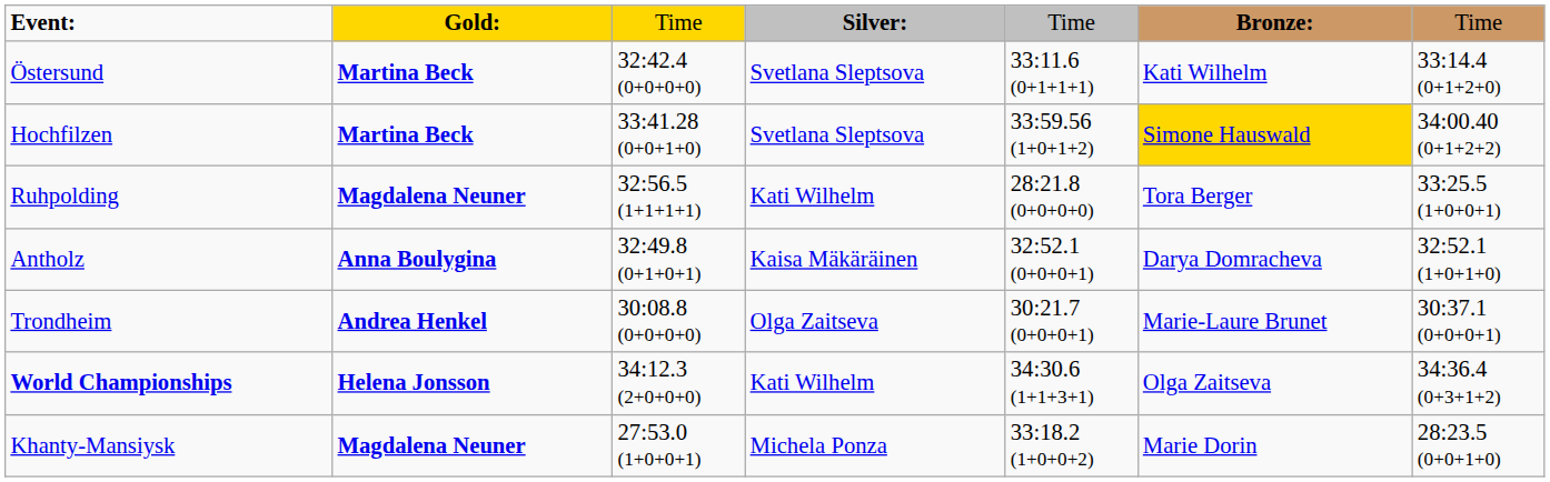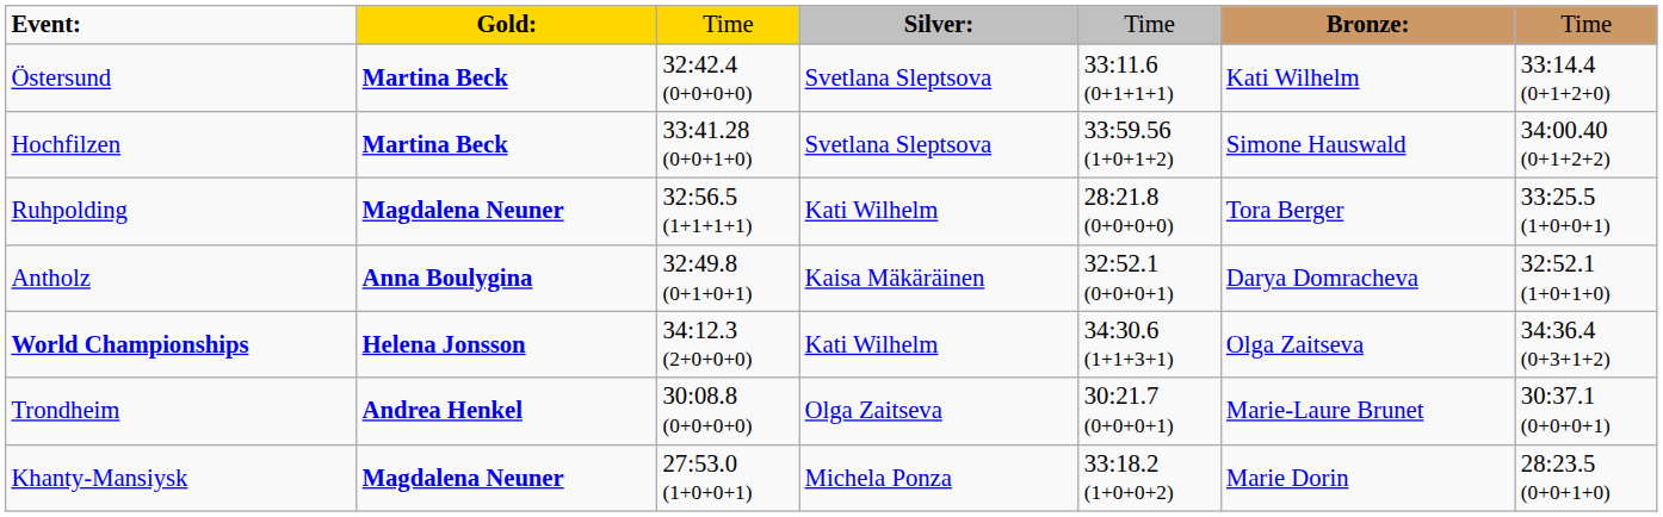Hochfilzen | column 6: gold background -> no background
rows swapped: World Championships <-> Trondheim
